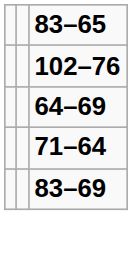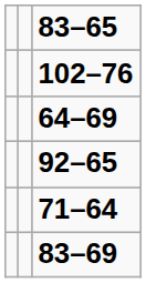+ row: 92–65
